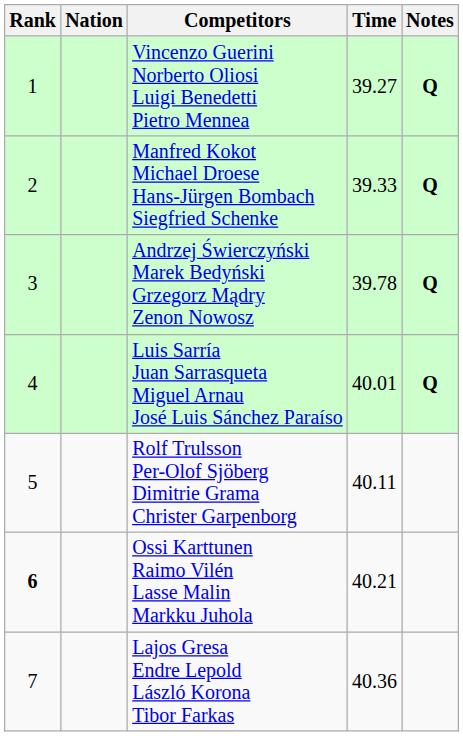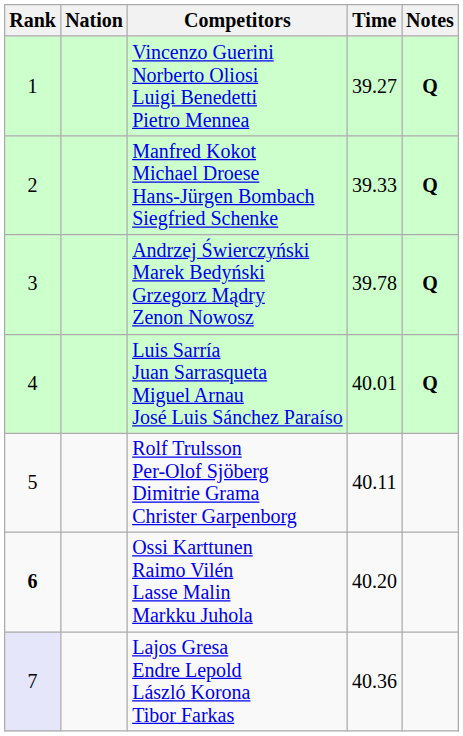Ossi Karttunen Raimo Vilén Lasse Malin Markku Juhola | Time: 40.21 -> 40.20
Lajos Gresa Endre Lepold László Korona Tibor Farkas | Rank: no background -> lavender background
